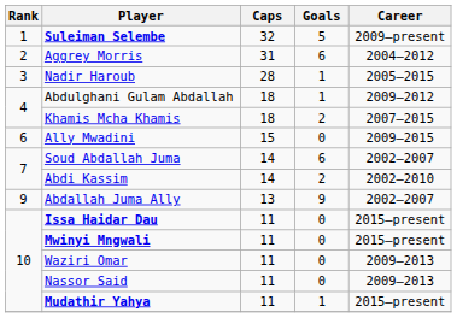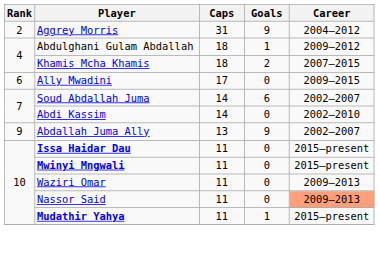- row: 1 | Suleiman Selembe | 32 | 5 | 2009–present
Aggrey Morris | Goals: 6 -> 9
- row: 3 | Nadir Haroub | 28 | 1 | 2005–2015
Ally Mwadini | Caps: 15 -> 17
Abdi Kassim | Goals: 2 -> 0
Nassor Said | Career: no background -> lightsalmon background
